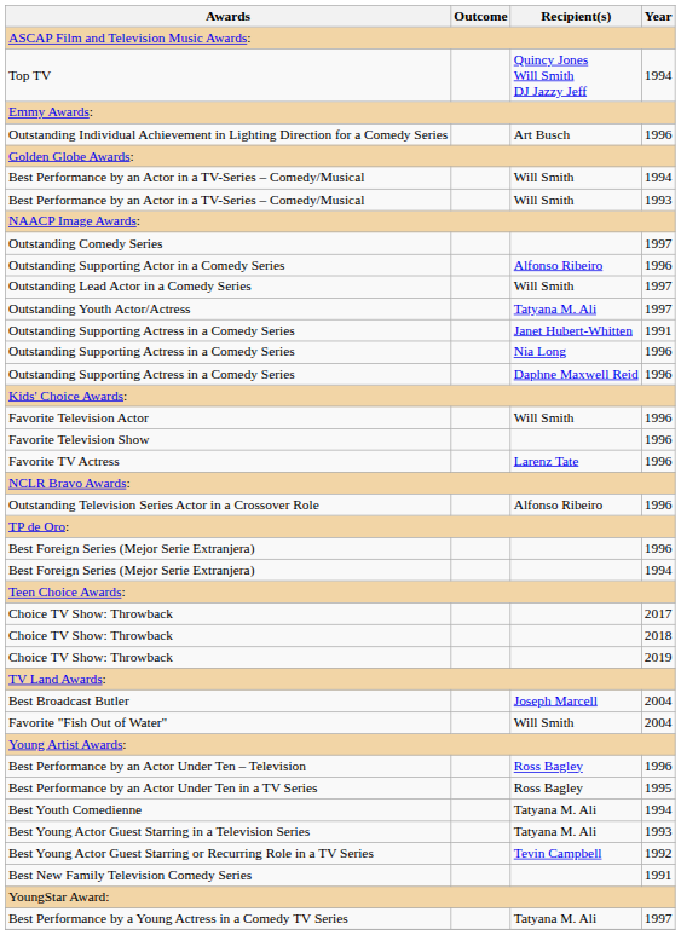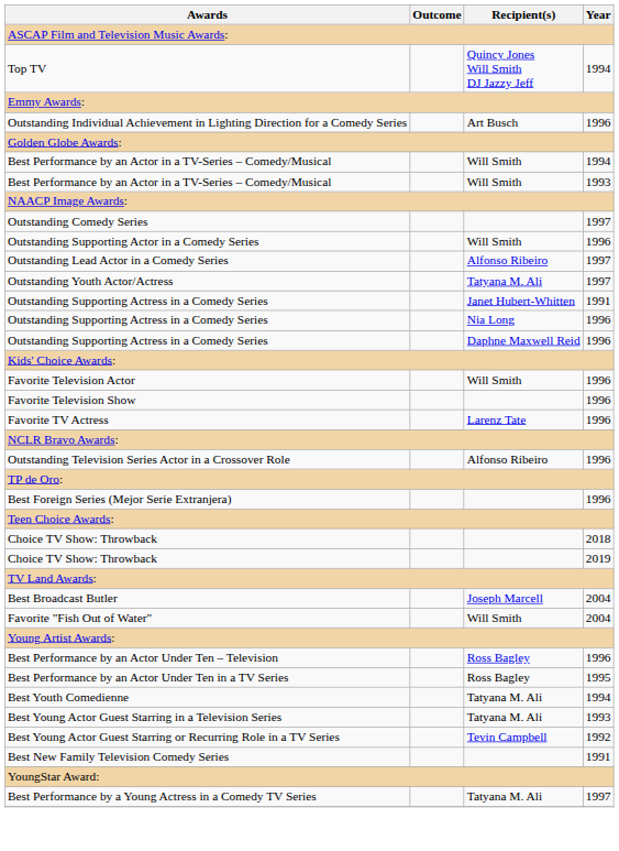Outstanding Supporting Actor in a Comedy Series | Recipient(s): Alfonso Ribeiro -> Will Smith
Outstanding Lead Actor in a Comedy Series | Recipient(s): Will Smith -> Alfonso Ribeiro
- row: Best Foreign Series (Mejor Serie Extranjera) | 1994
- row: Choice TV Show: Throwback | 2017
